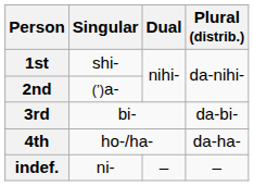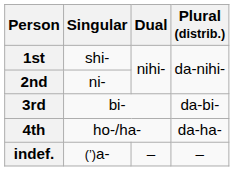2nd | Singular: (’)a- -> ni-
indef. | Singular: ni- -> (’)a-
